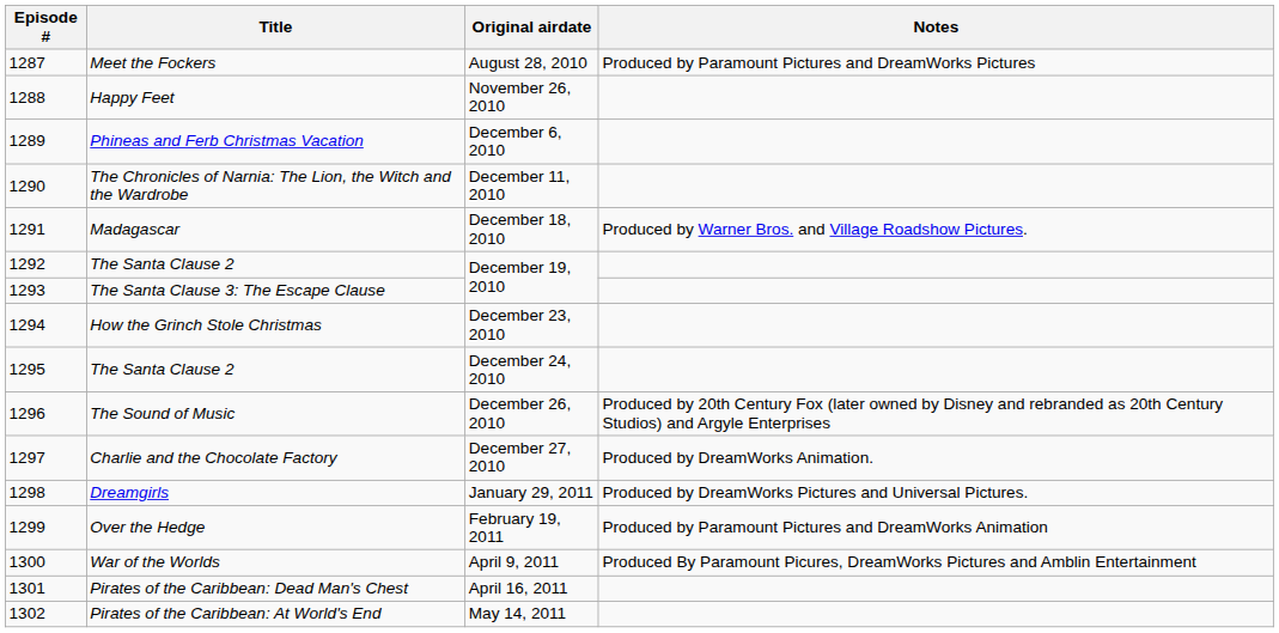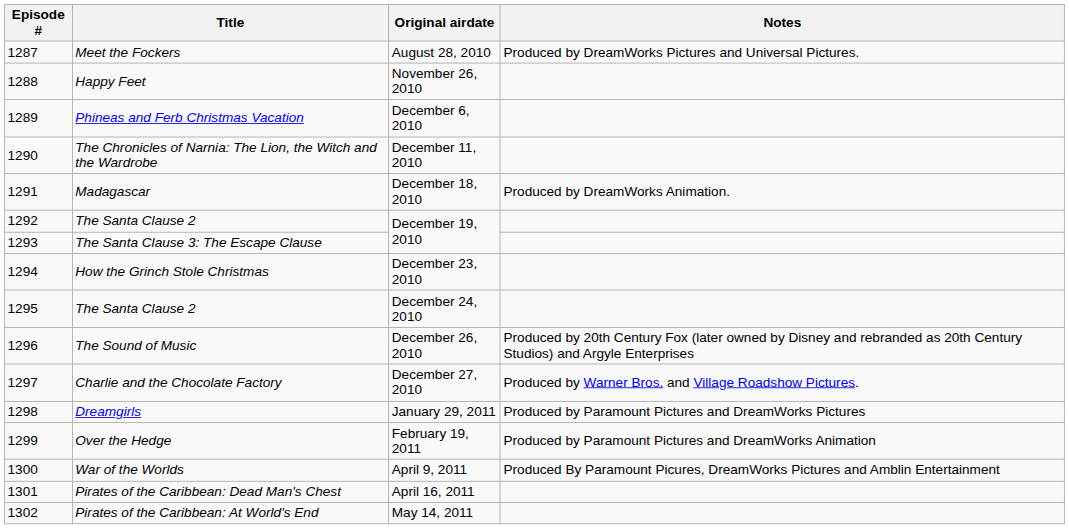Meet the Fockers | Notes: Produced by Paramount Pictures and DreamWorks Pictures -> Produced by DreamWorks Pictures and Universal Pictures.
Madagascar | Notes: Produced by Warner Bros. and Village Roadshow Pictures. -> Produced by DreamWorks Animation.
Charlie and the Chocolate Factory | Notes: Produced by DreamWorks Animation. -> Produced by Warner Bros. and Village Roadshow Pictures.
Dreamgirls | Notes: Produced by DreamWorks Pictures and Universal Pictures. -> Produced by Paramount Pictures and DreamWorks Pictures
